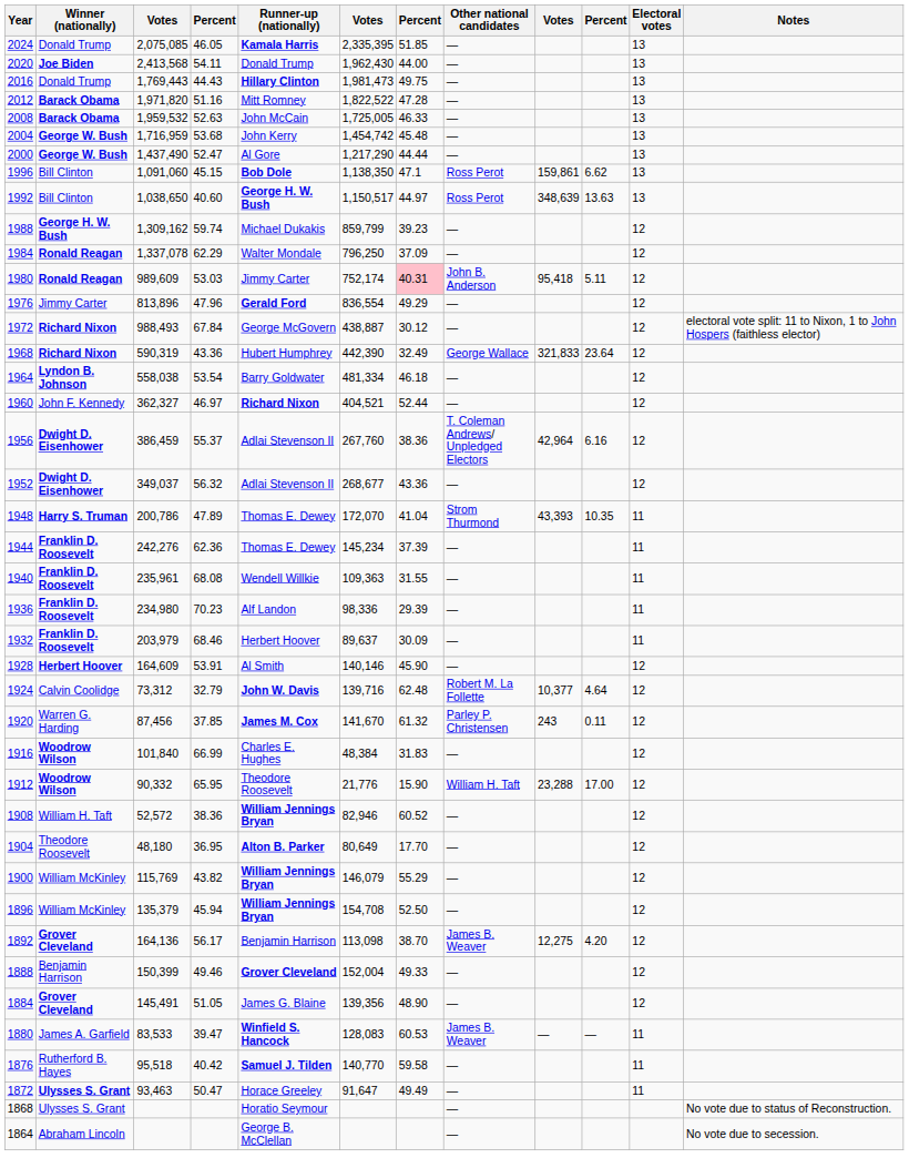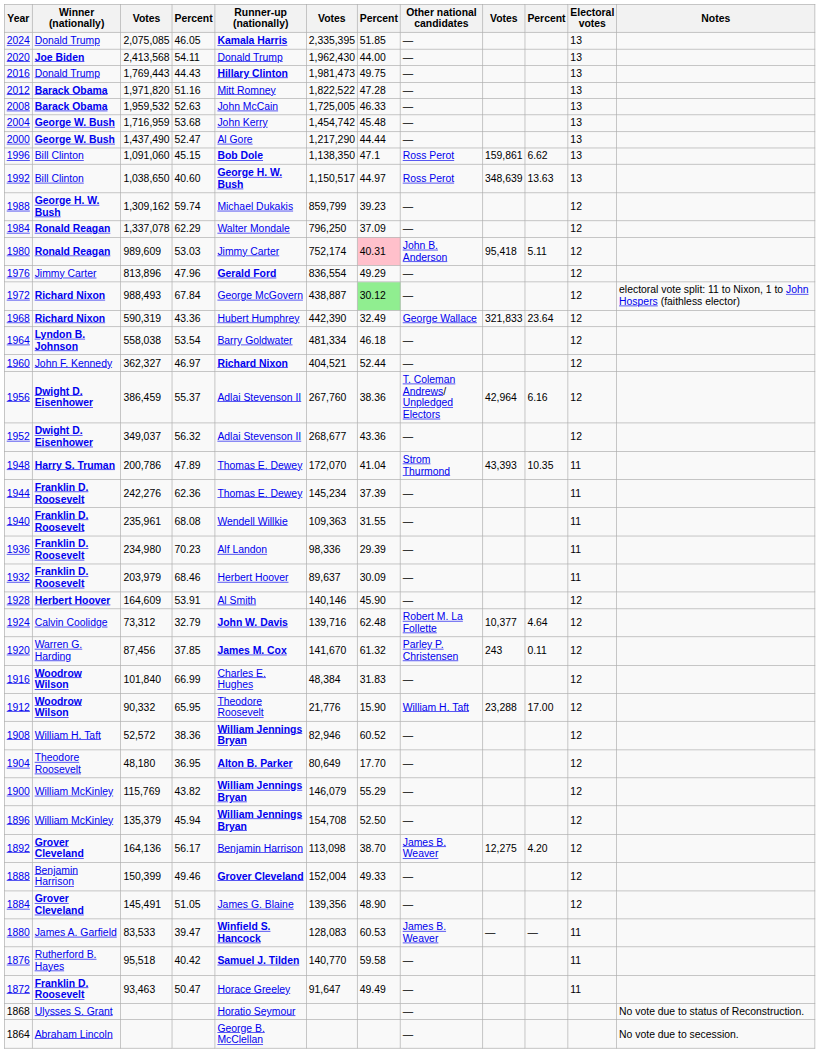1972 | column 7: no background -> lightgreen background
1872 | Winner (nationally): Ulysses S. Grant -> Franklin D. Roosevelt
